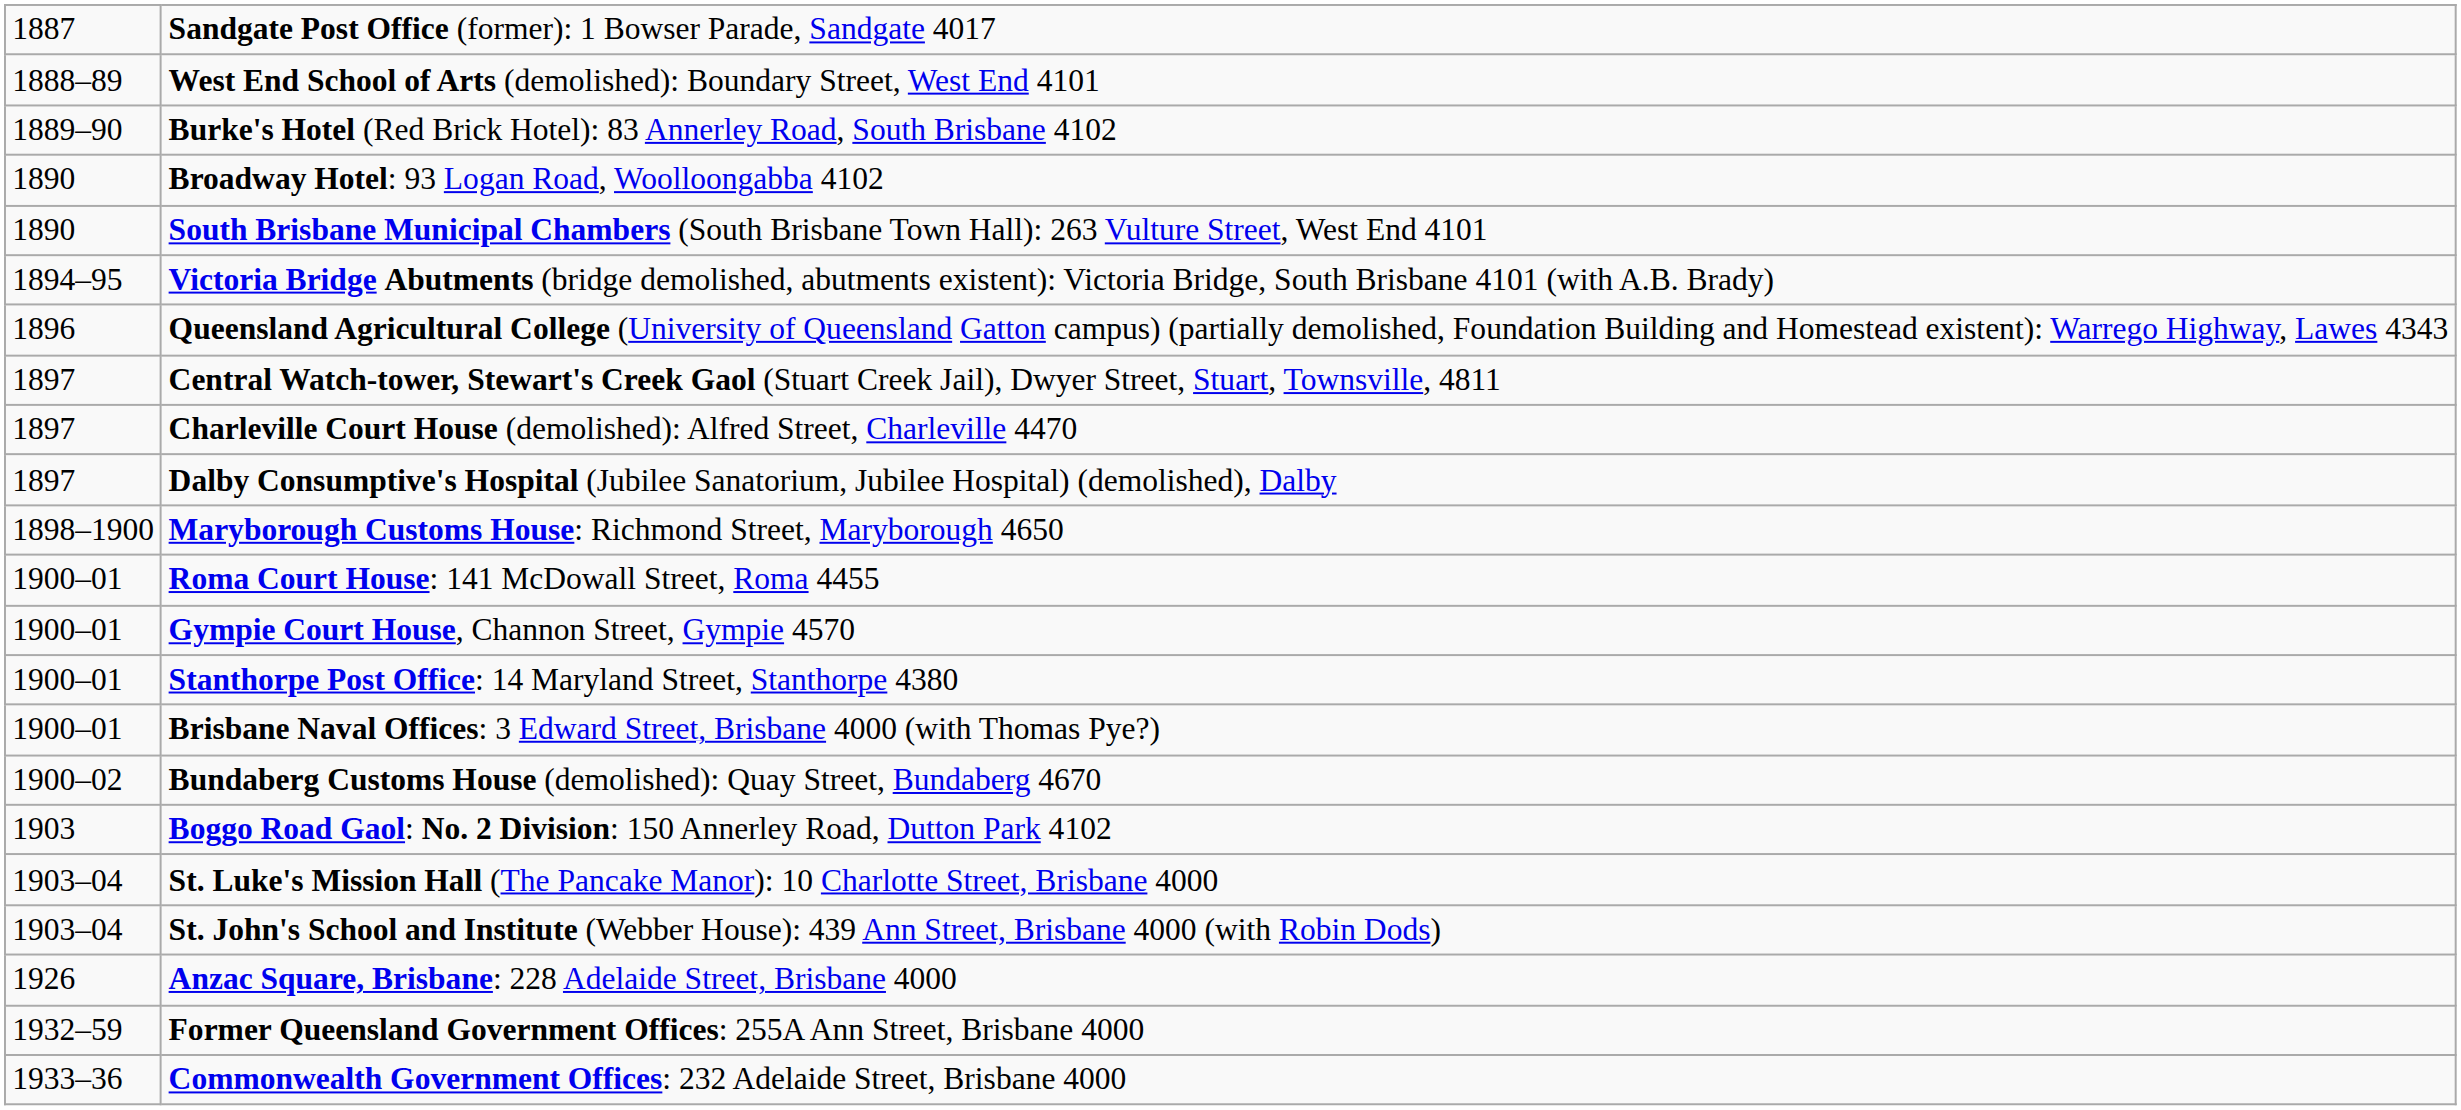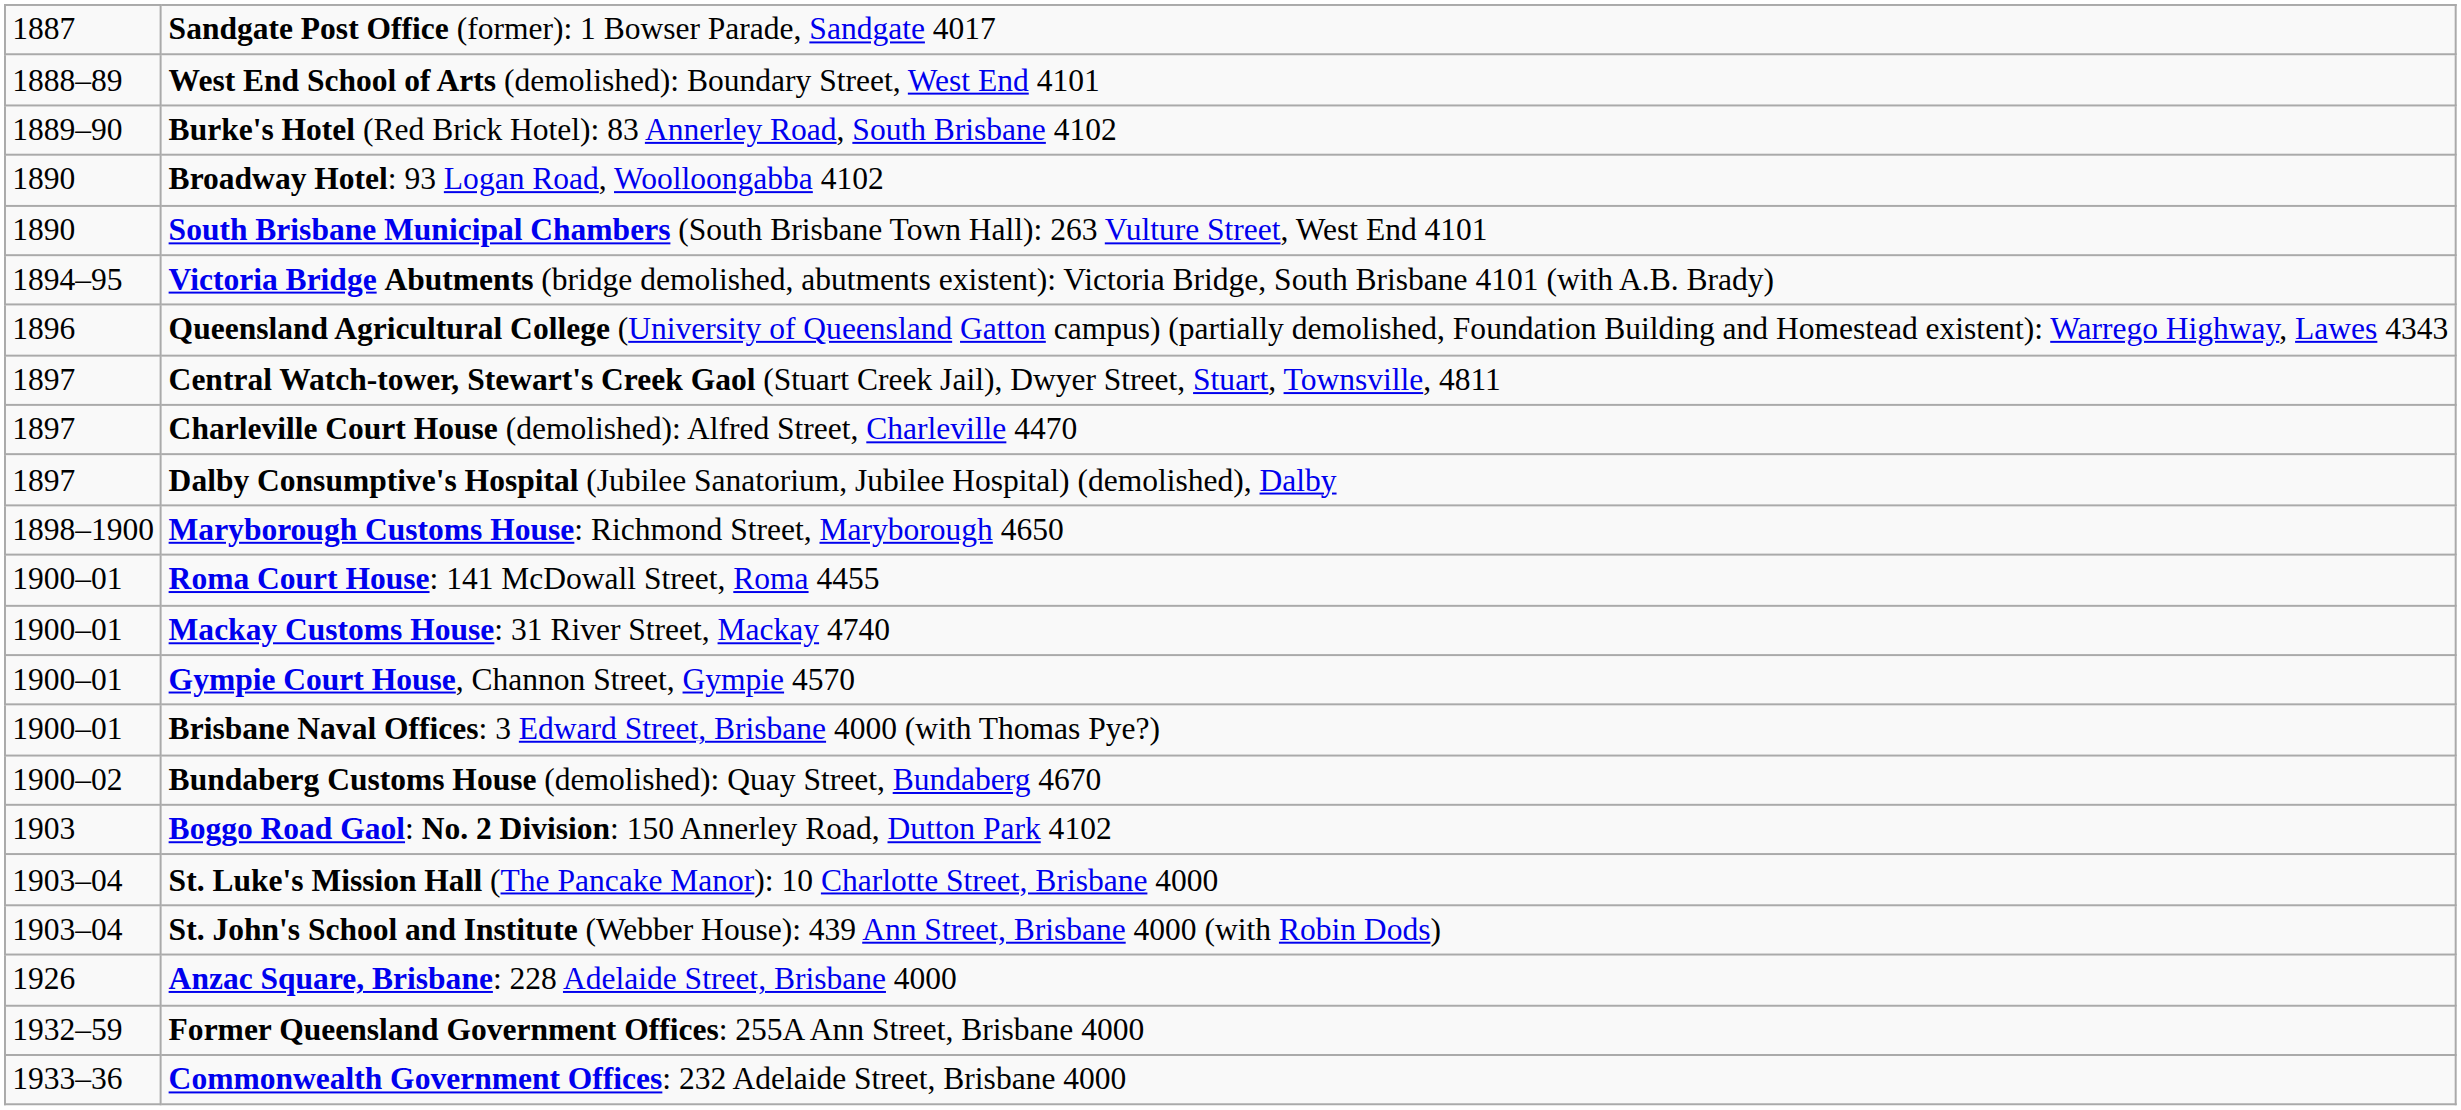+ row: 1900–01 | Mackay Customs House: 31 River Street, Mackay 4740
- row: 1900–01 | Stanthorpe Post Office: 14 Maryland Street, Stanthorpe 4380
